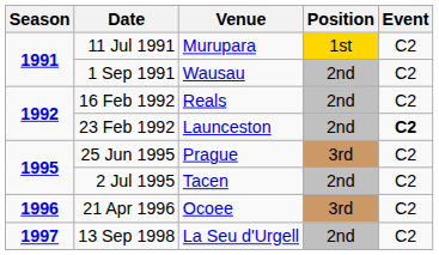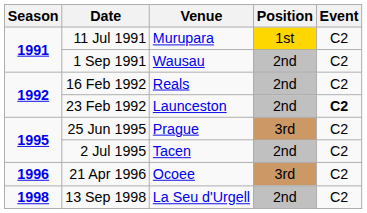13 Sep 1998 | Season: 1997 -> 1998
